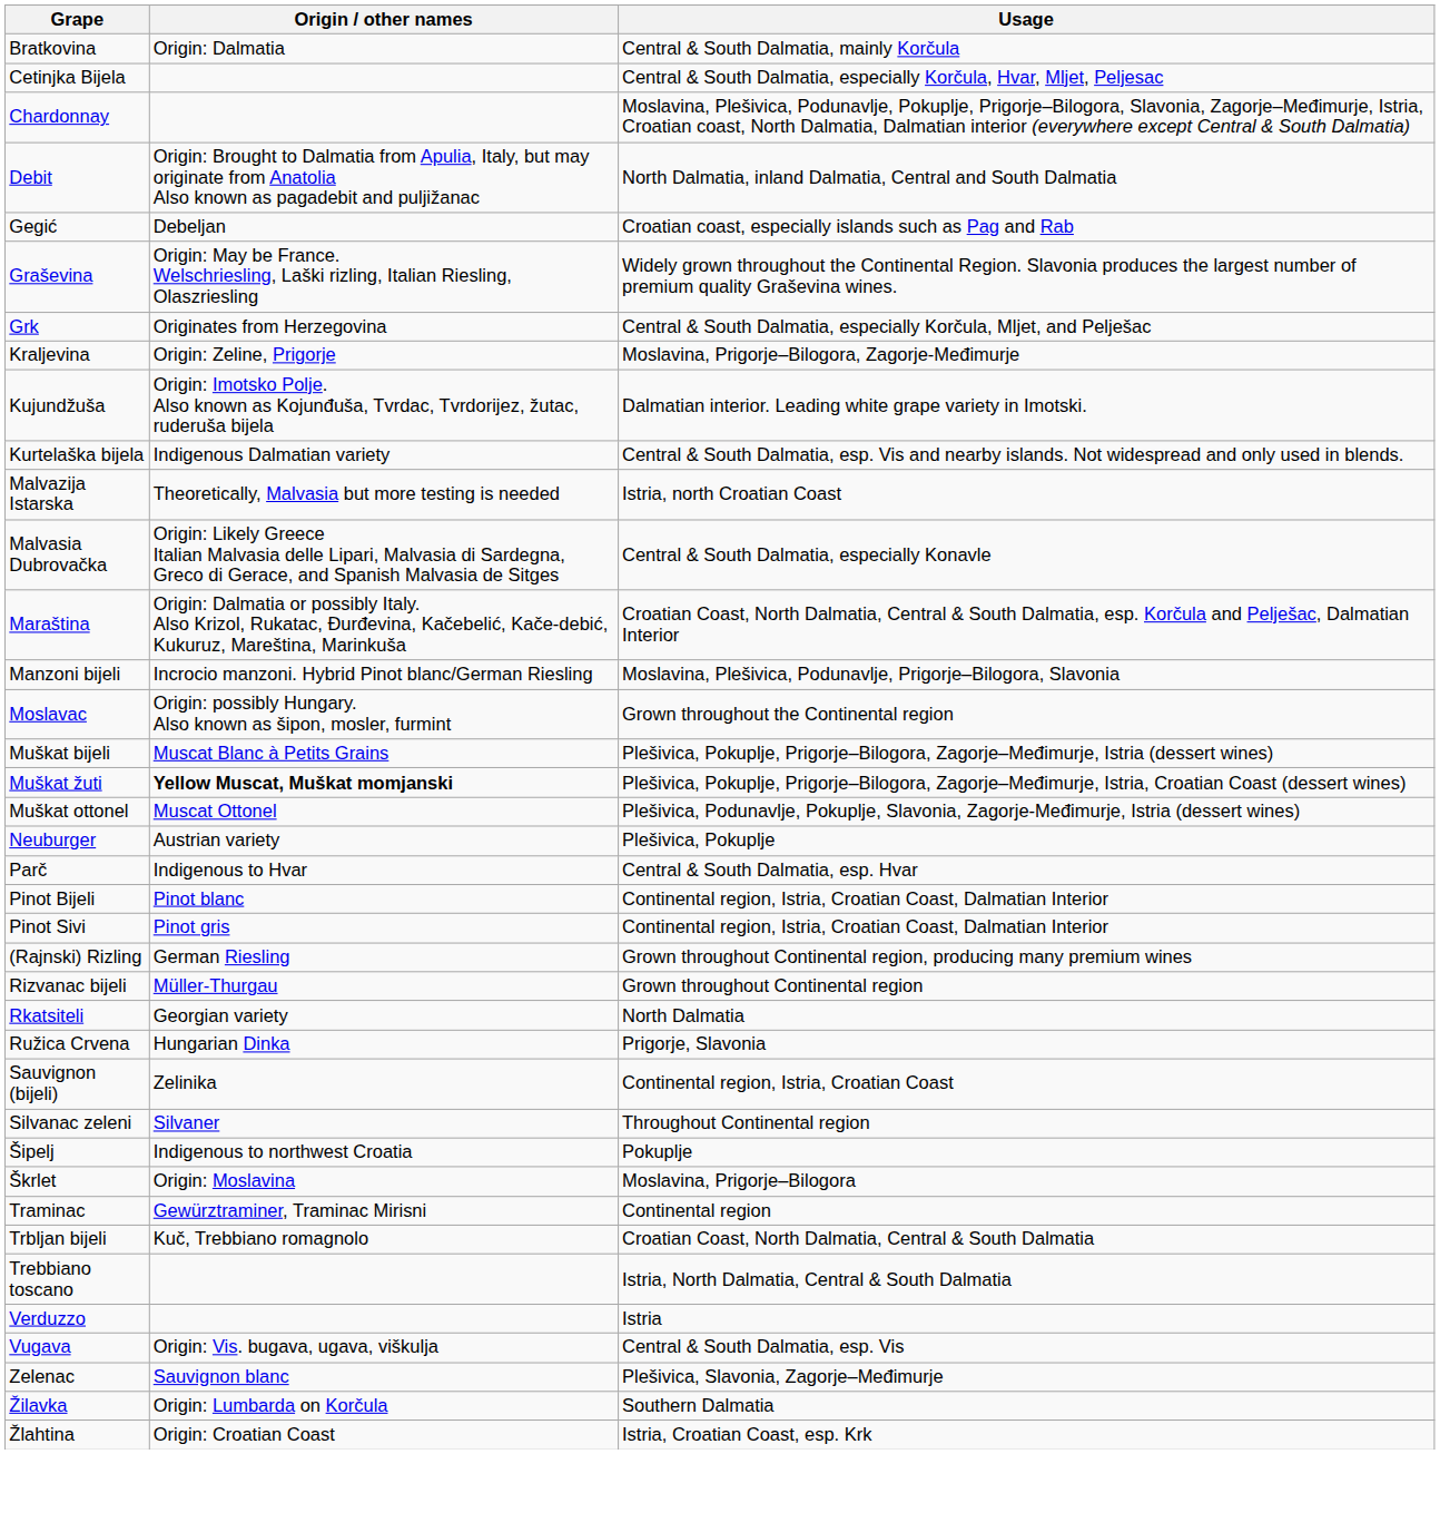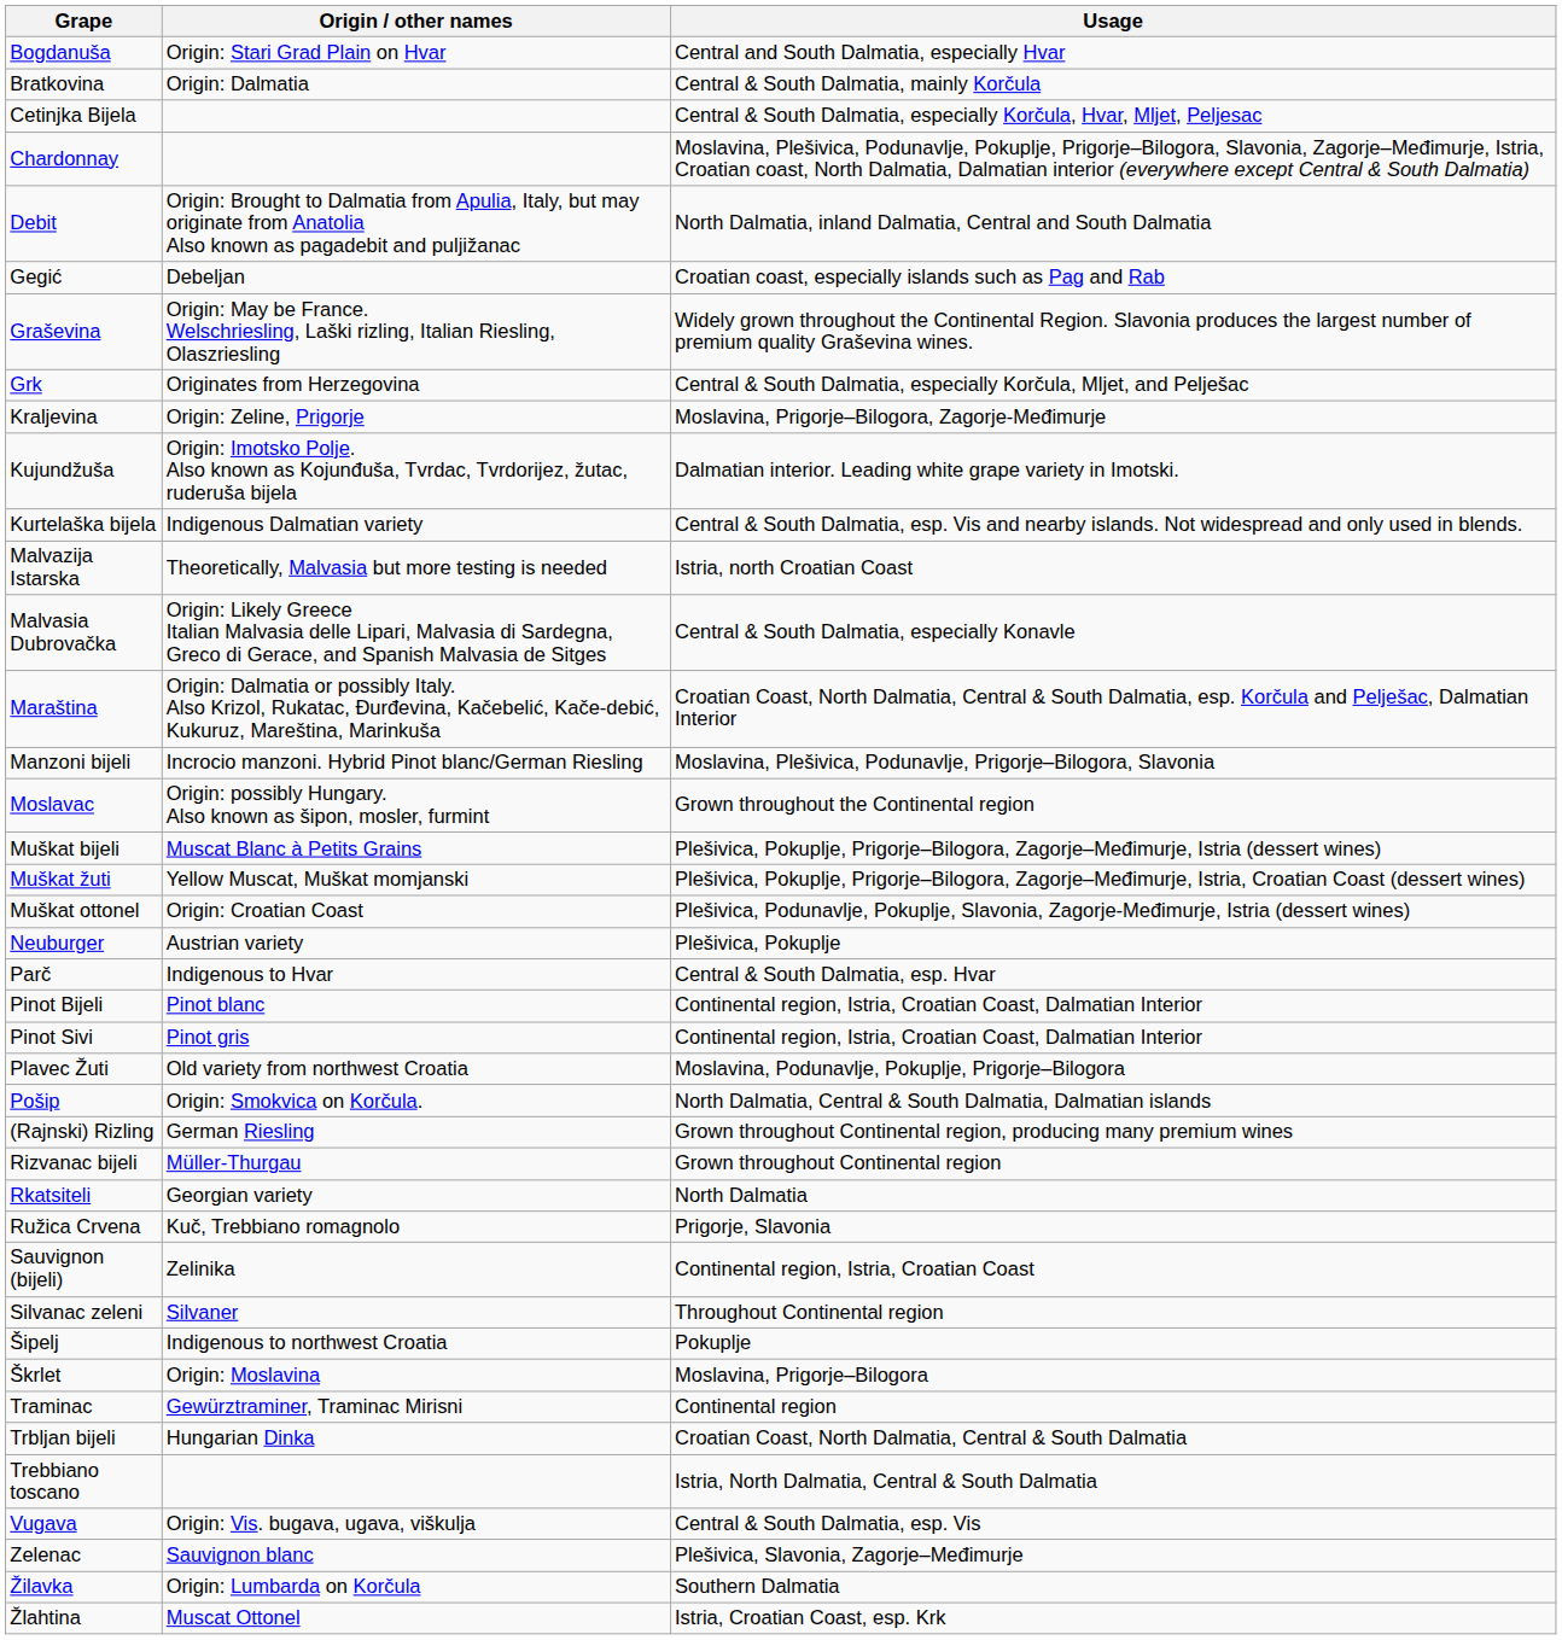+ row: Bogdanuša | Origin: Stari Grad Plain on Hvar | Central and South Dalmatia, especially Hvar
Muškat žuti | Origin / other names: bold -> normal
Muškat ottonel | Origin / other names: Muscat Ottonel -> Origin: Croatian Coast
+ row: Plavec Žuti | Old variety from northwest Croatia | Moslavina, Podunavlje, Pokuplje, Prigorje–Bilogora
+ row: Pošip | Origin: Smokvica on Korčula. | North Dalmatia, Central & South Dalmatia, Dalmatian islands
Ružica Crvena | Origin / other names: Hungarian Dinka -> Kuč, Trebbiano romagnolo
Trbljan bijeli | Origin / other names: Kuč, Trebbiano romagnolo -> Hungarian Dinka
- row: Verduzzo | Istria
Žlahtina | Origin / other names: Origin: Croatian Coast -> Muscat Ottonel
